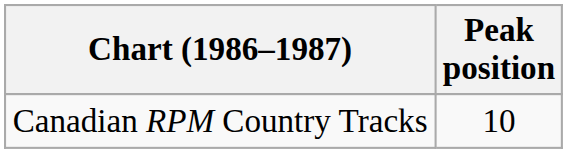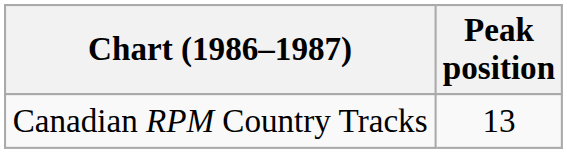Canadian RPM Country Tracks | Peak position: 10 -> 13
